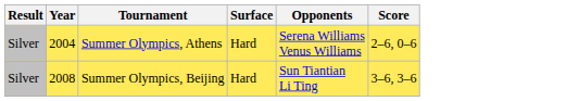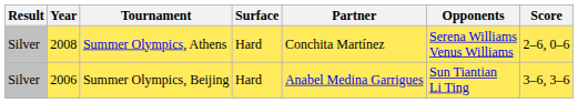+ column: Partner | Conchita Martínez | Anabel Medina Garrigues
Summer Olympics, Athens | Year: 2004 -> 2008
Summer Olympics, Beijing | Year: 2008 -> 2006
